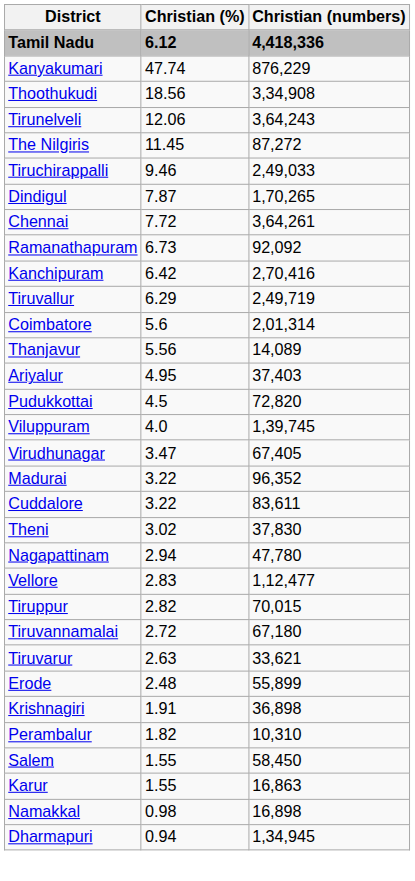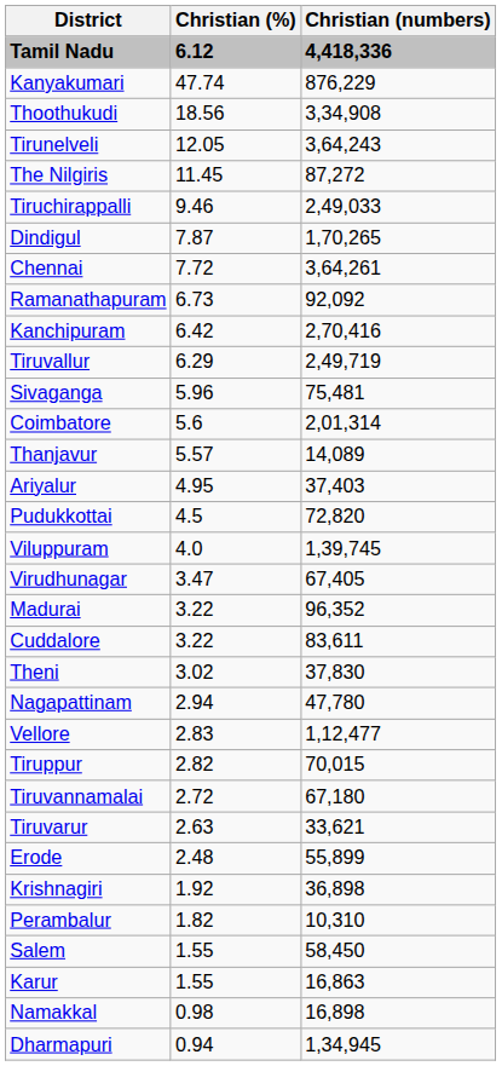Tirunelveli | Christian (%): 12.06 -> 12.05
+ row: Sivaganga | 5.96 | 75,481
Thanjavur | Christian (%): 5.56 -> 5.57
Krishnagiri | Christian (%): 1.91 -> 1.92
